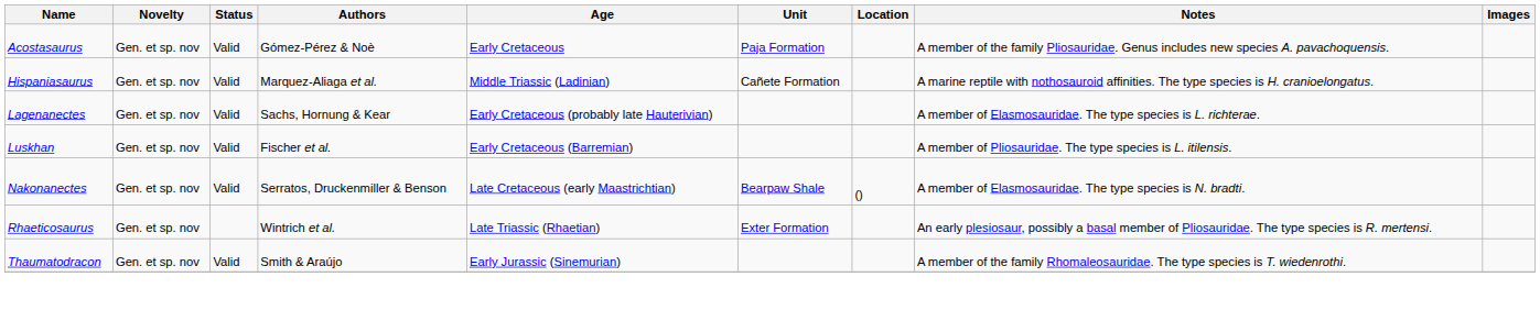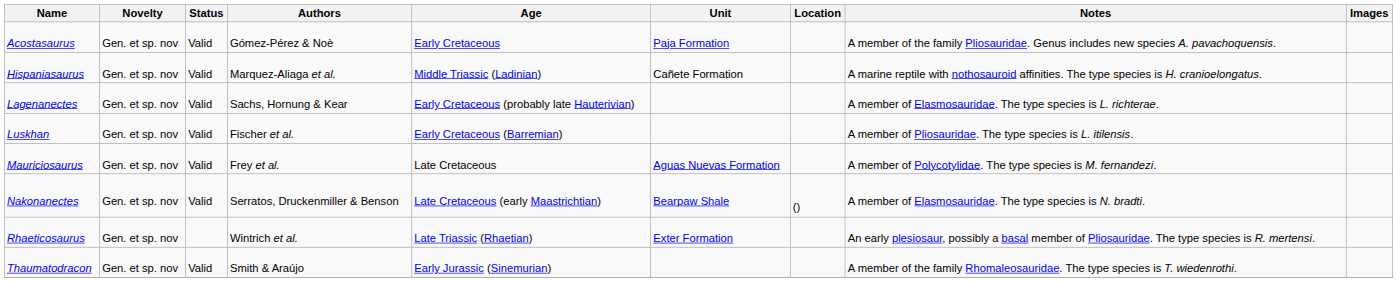+ row: Mauriciosaurus | Gen. et sp. nov | Valid | Frey et al. | Late Cretaceous | Aguas Nuevas Formation | A member of Polycotylidae. The type species is M. fernandezi.
